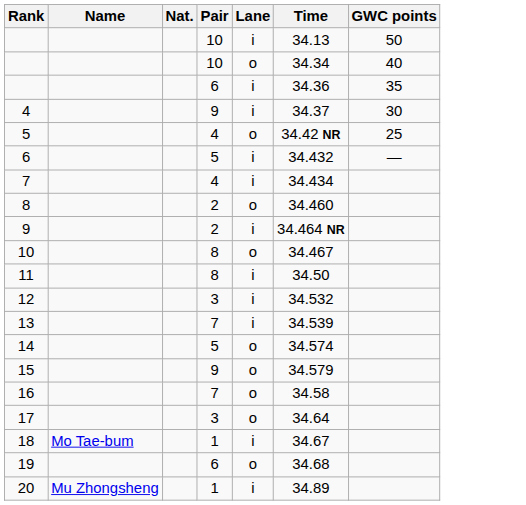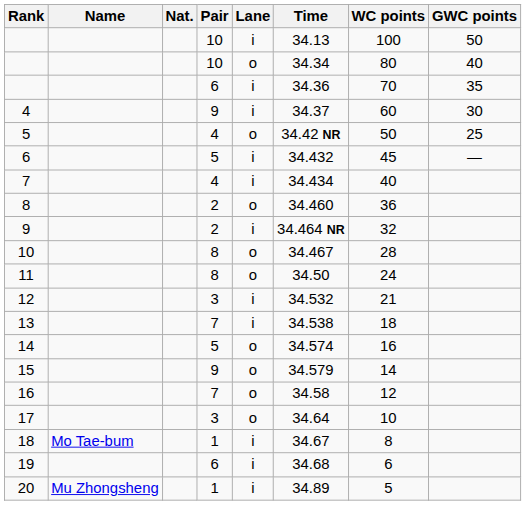+ column: WC points | 100 | 80 | 70 | 60 | 50 | 45 | 40 | 36 | 32 | 28 | 24 | 21 | 18 | 16 | 14 | 12 | 10 | 8 | 6 | 5
11 | Lane: i -> o
13 | Time: 34.539 -> 34.538
19 | Lane: o -> i
